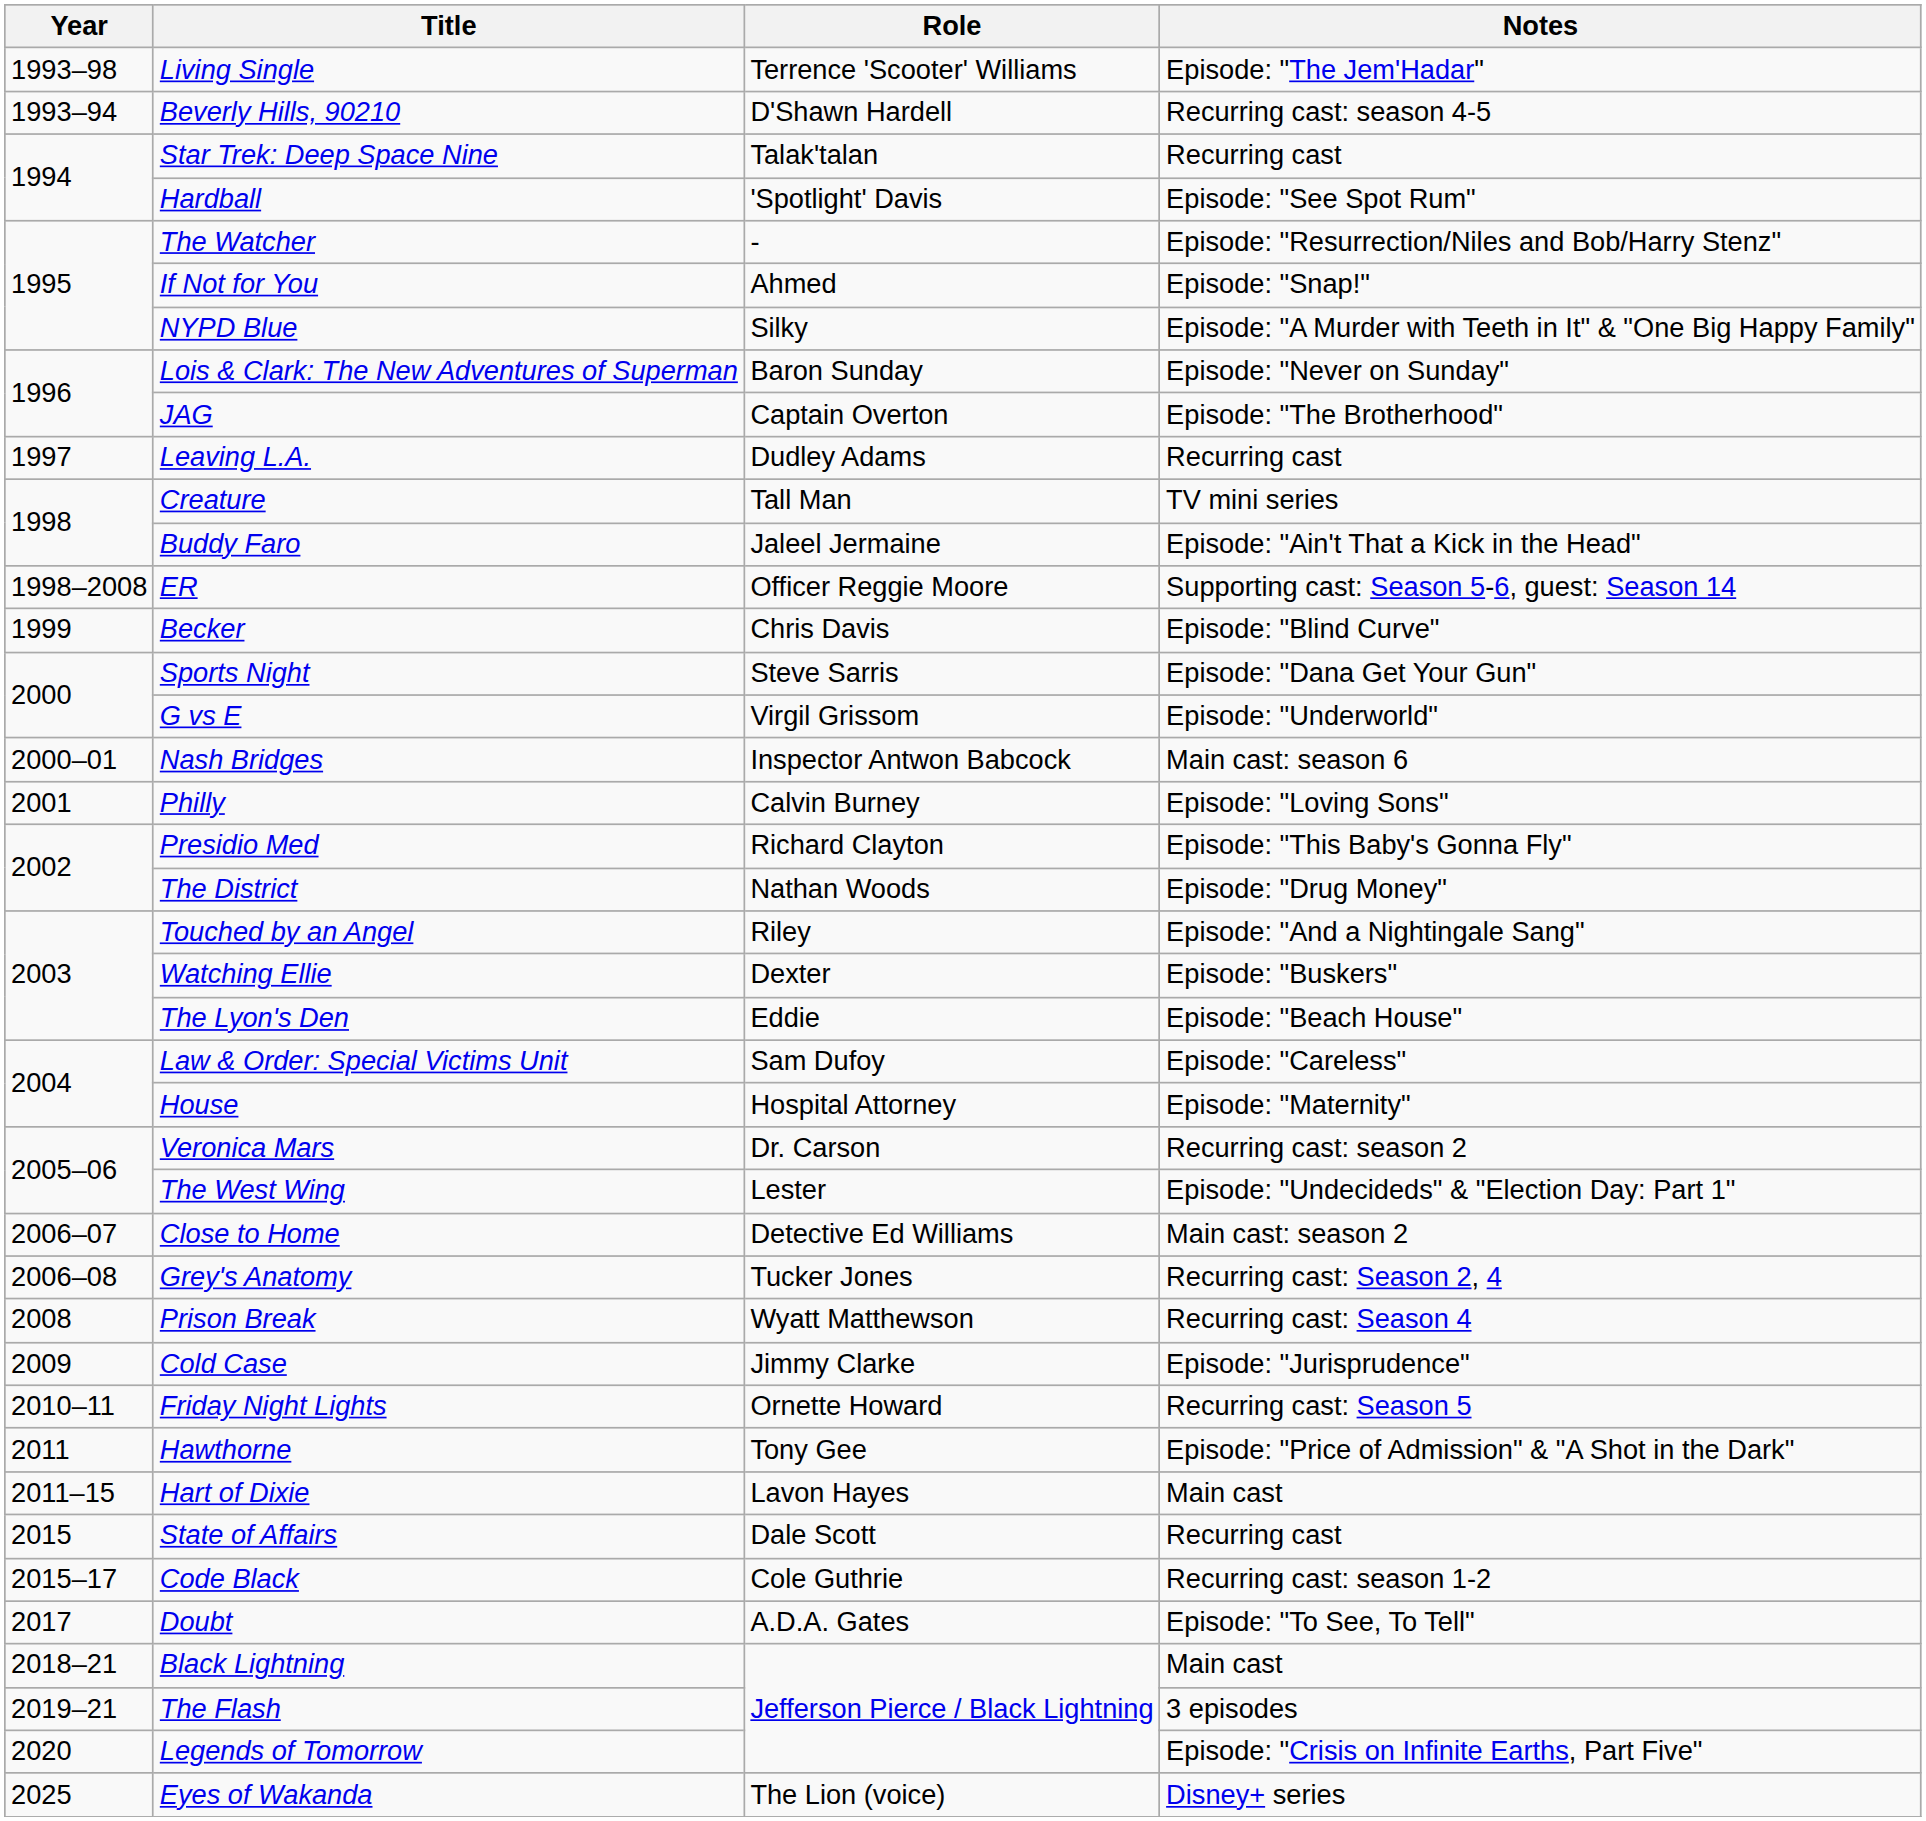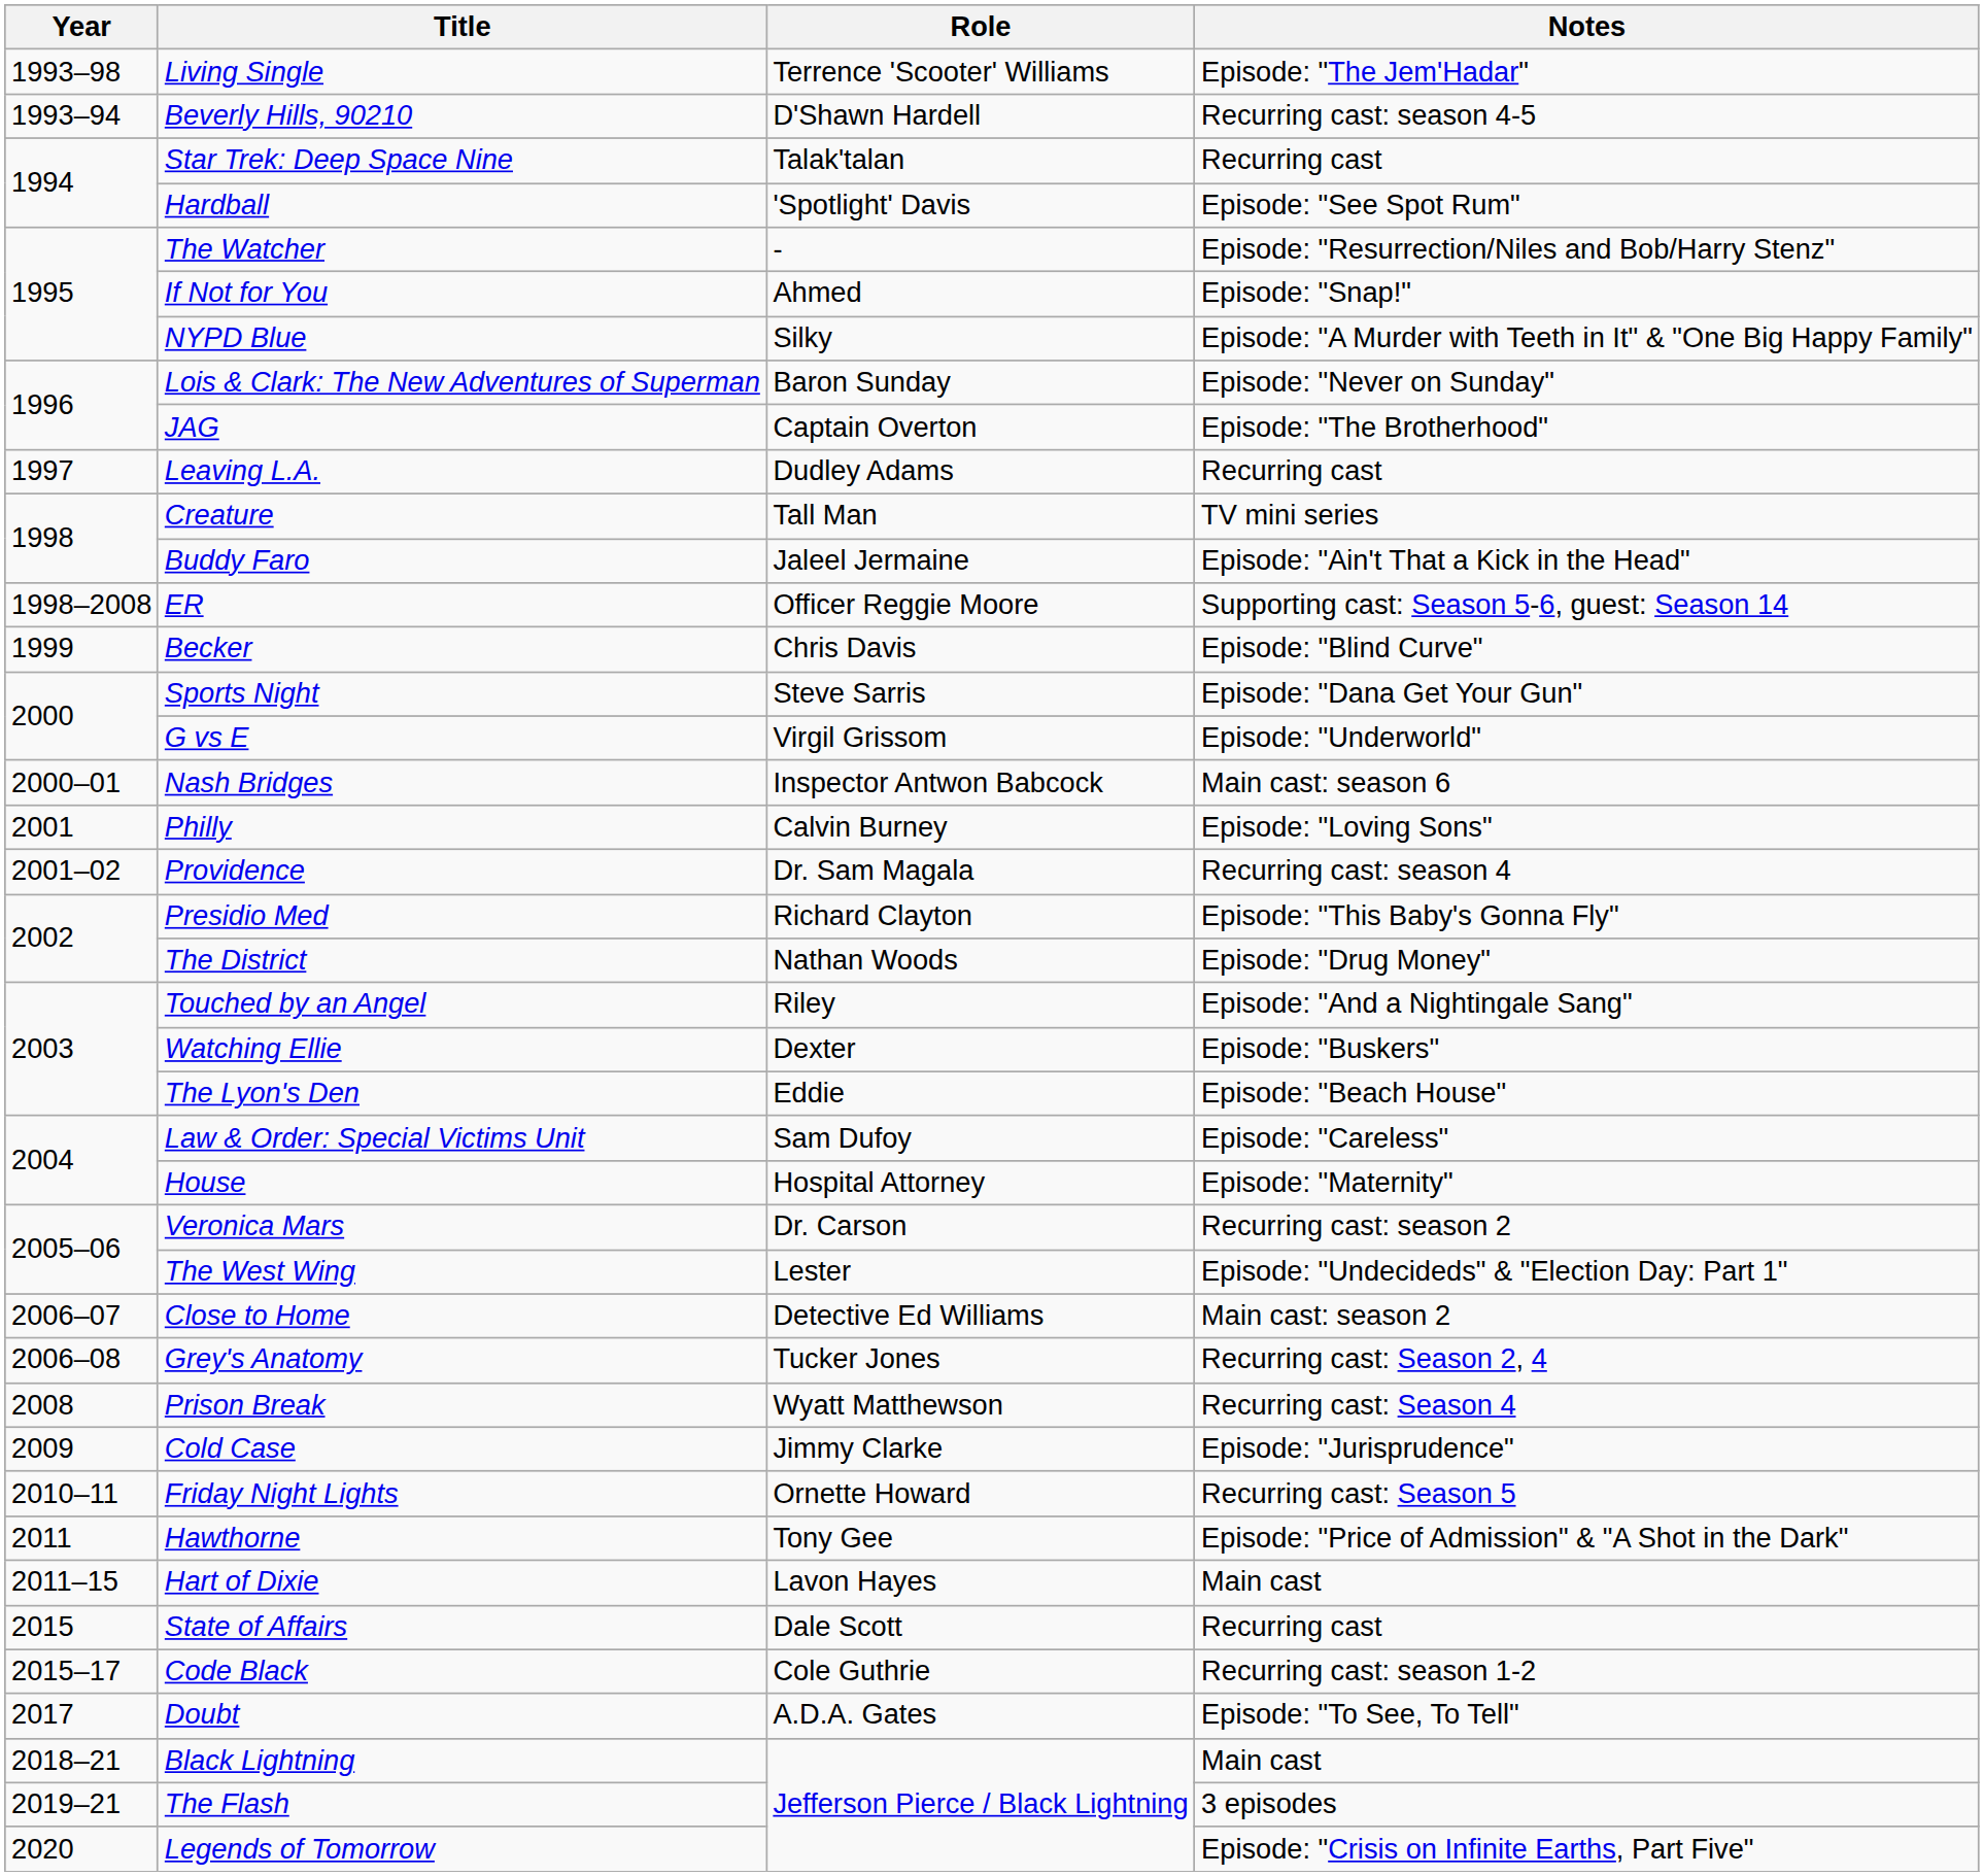+ row: 2001–02 | Providence | Dr. Sam Magala | Recurring cast: season 4
- row: 2025 | Eyes of Wakanda | The Lion (voice) | Disney+ series
